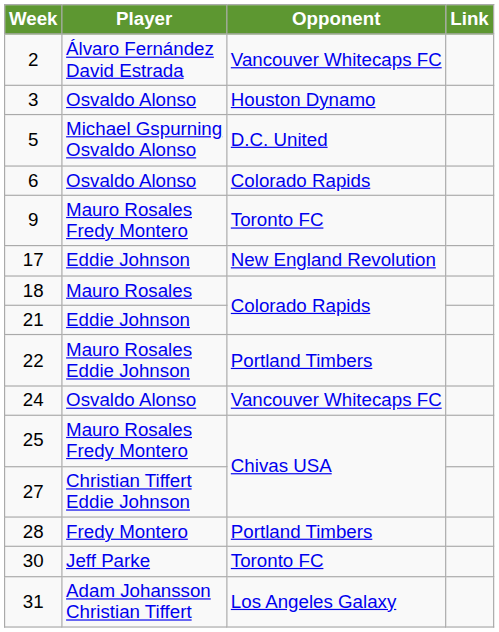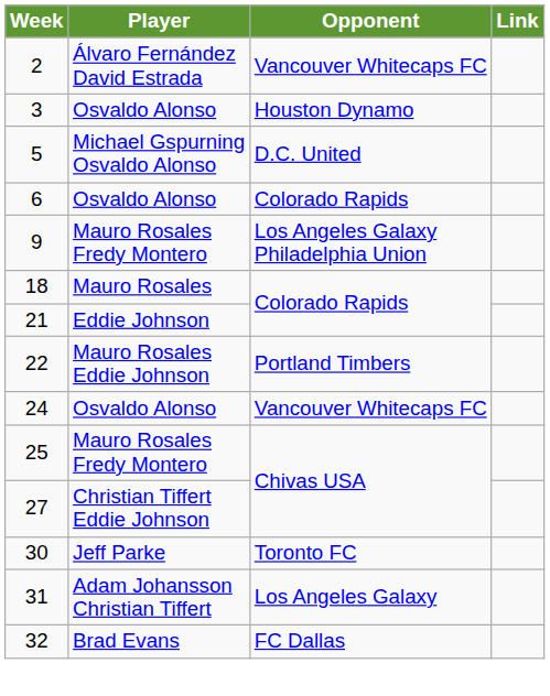9 | Opponent: Toronto FC -> Los Angeles Galaxy Philadelphia Union
- row: 17 | Eddie Johnson | New England Revolution
- row: 28 | Fredy Montero | Portland Timbers
+ row: 32 | Brad Evans | FC Dallas
